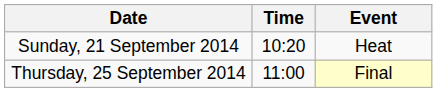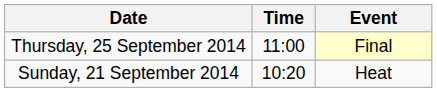rows swapped: Sunday, 21 September 2014 <-> Thursday, 25 September 2014
